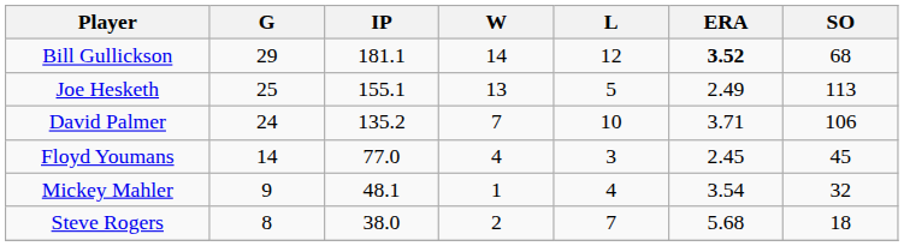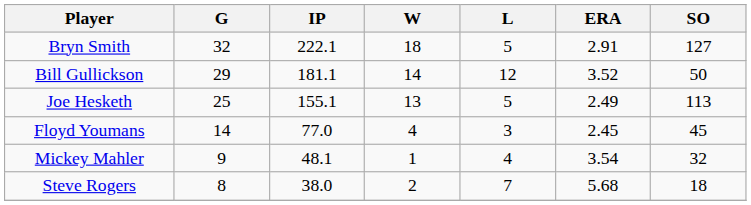+ row: Bryn Smith | 32 | 222.1 | 18 | 5 | 2.91 | 127
Bill Gullickson | ERA: bold -> normal
Bill Gullickson | SO: 68 -> 50
- row: David Palmer | 24 | 135.2 | 7 | 10 | 3.71 | 106
